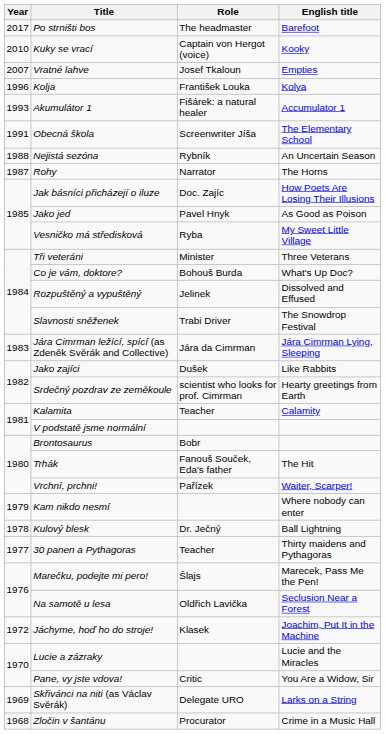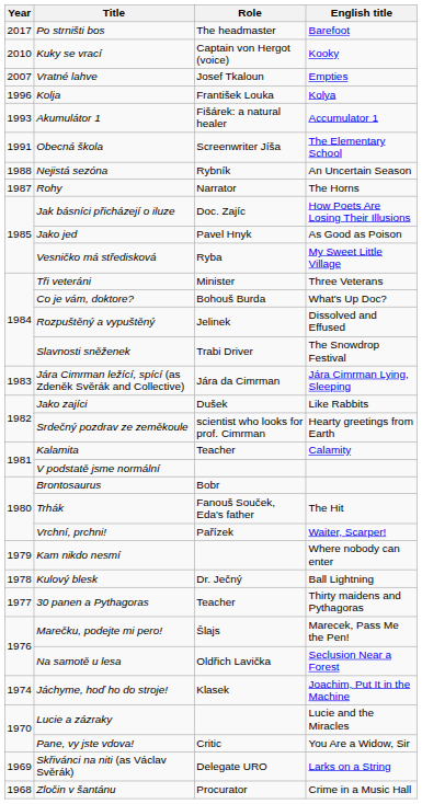Jáchyme, hoď ho do stroje! | Year: 1972 -> 1974
